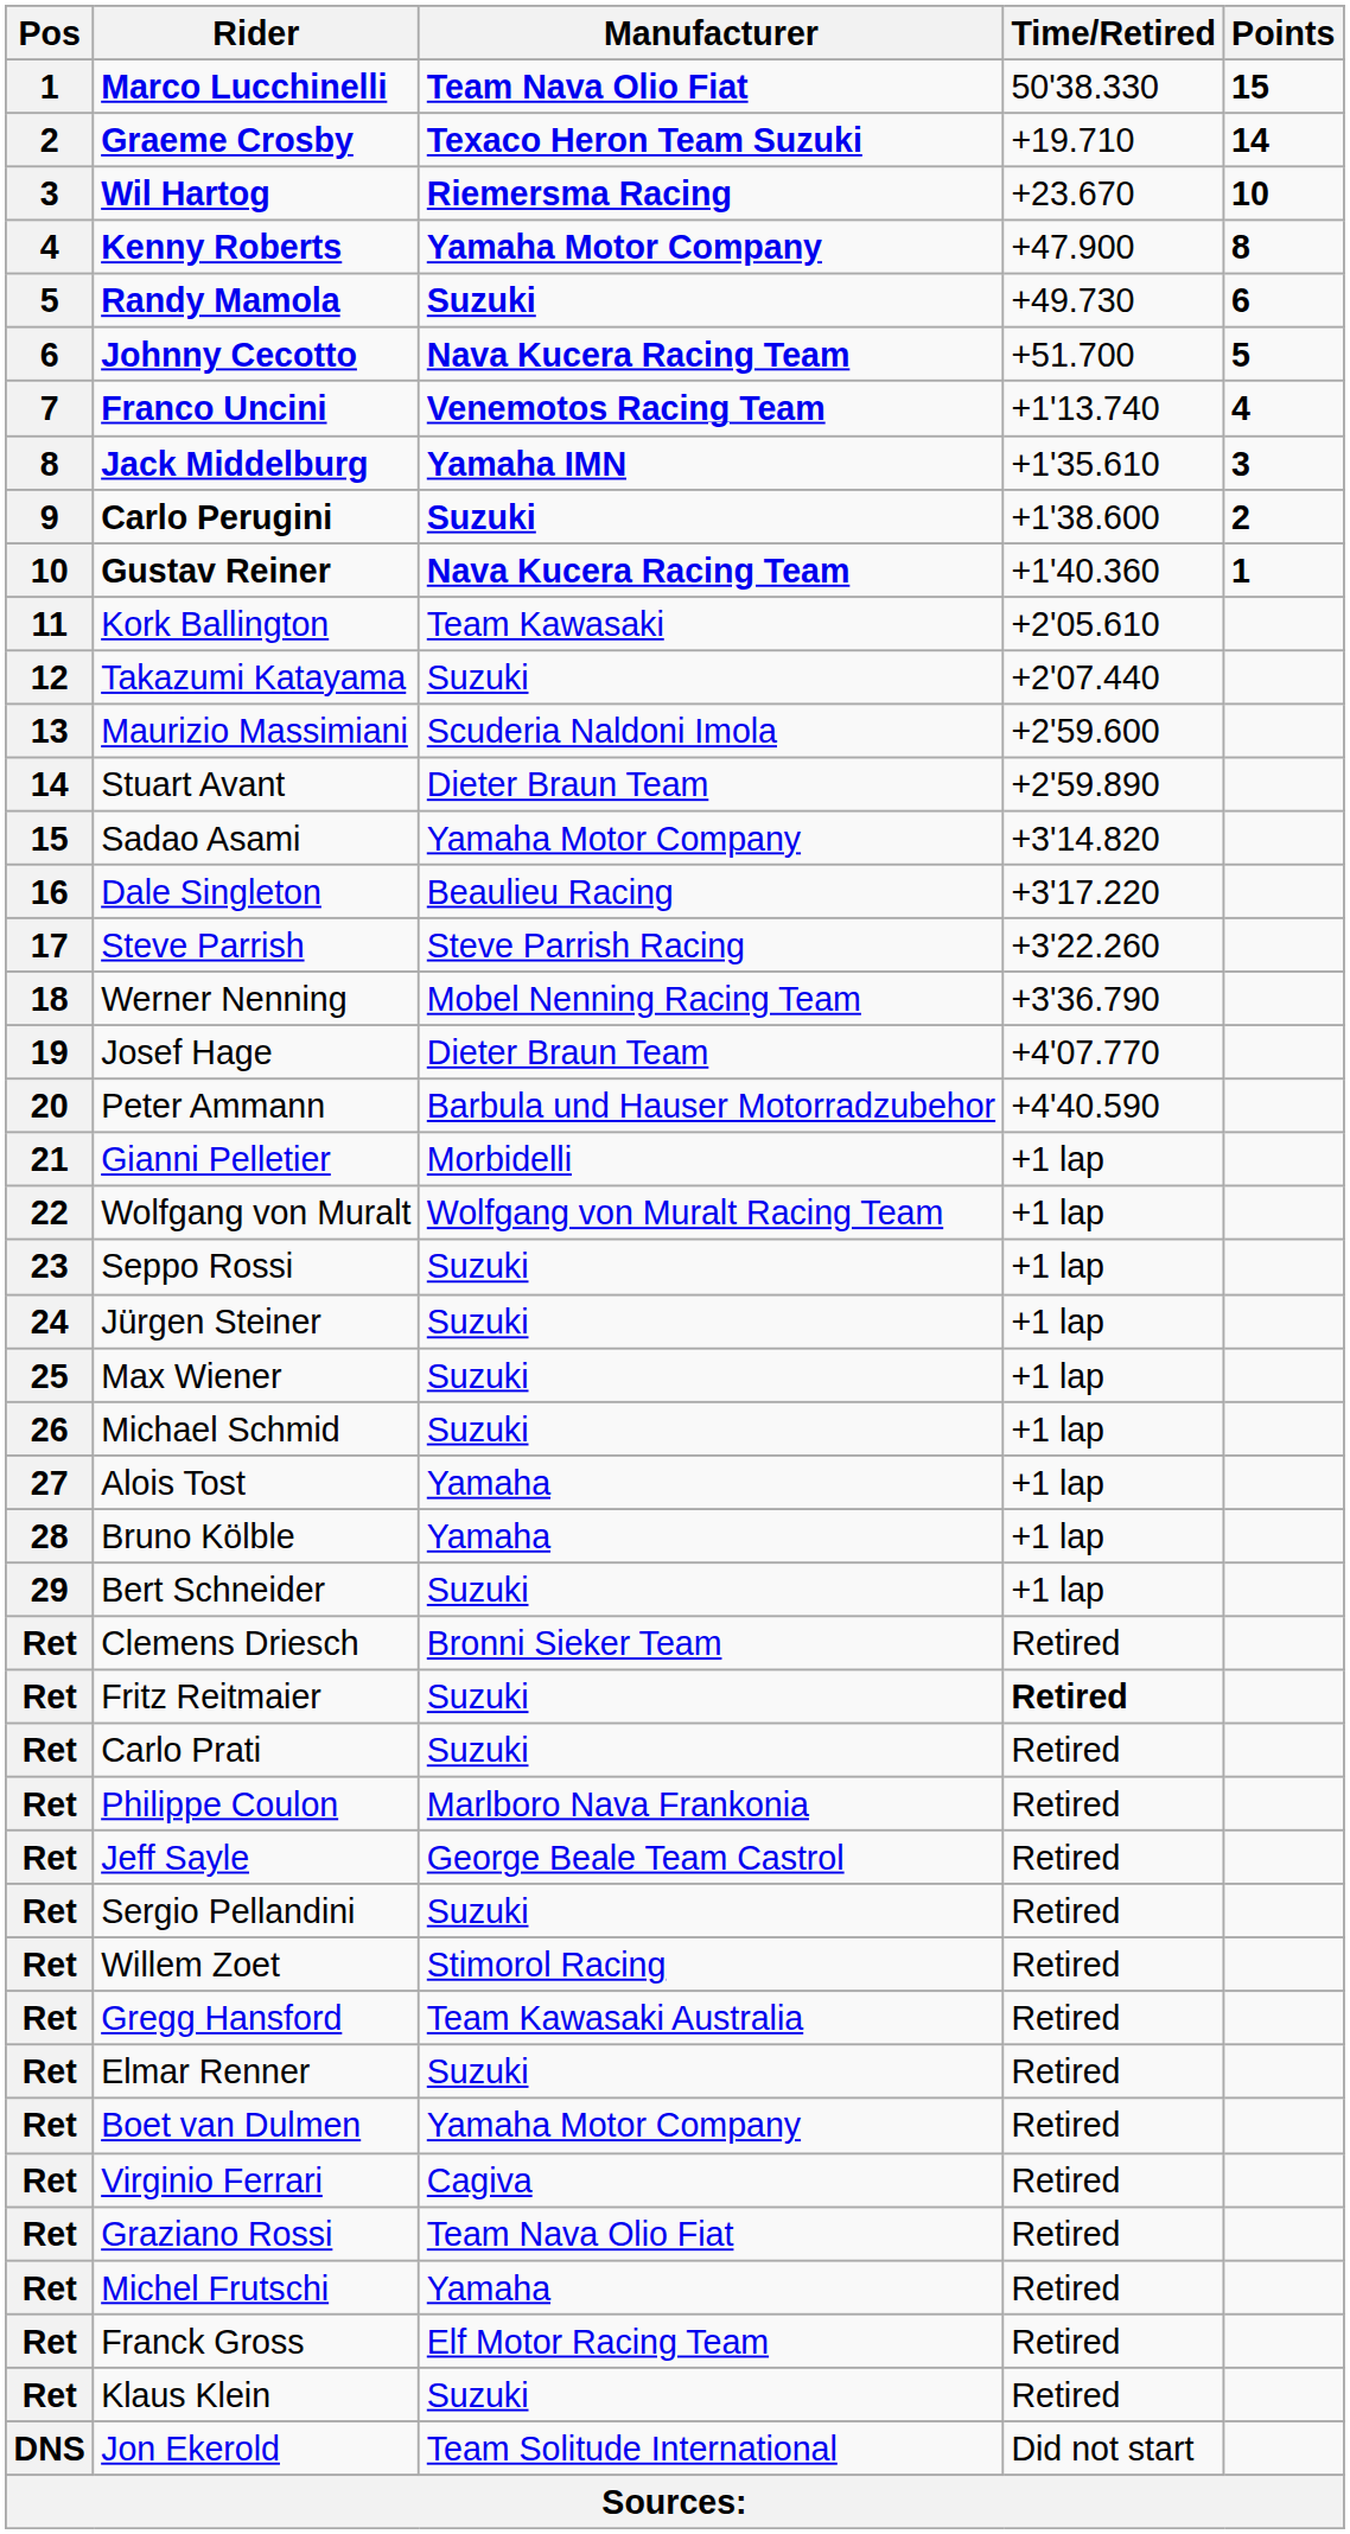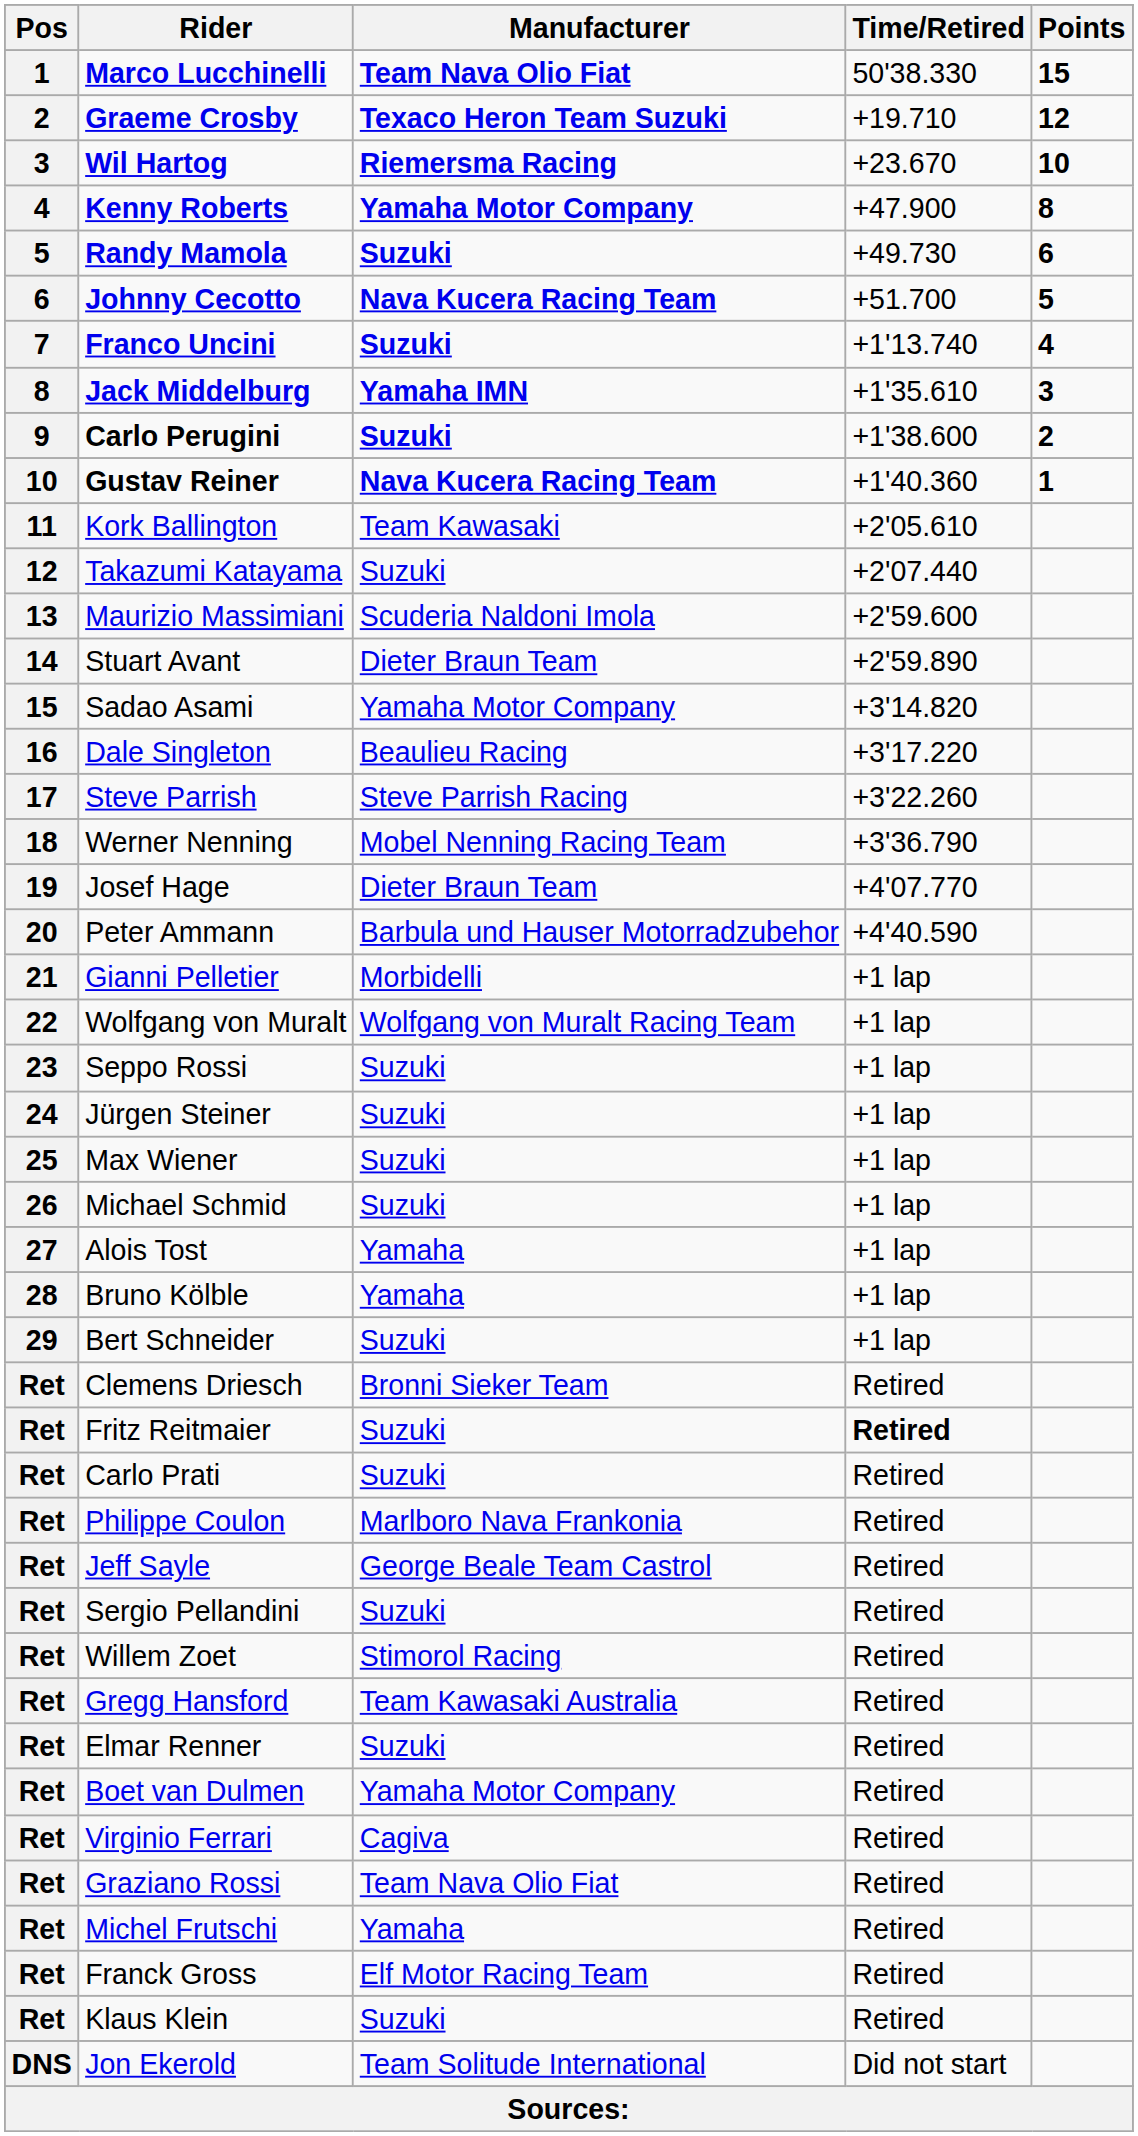Graeme Crosby | Points: 14 -> 12
Franco Uncini | Manufacturer: Venemotos Racing Team -> Suzuki
